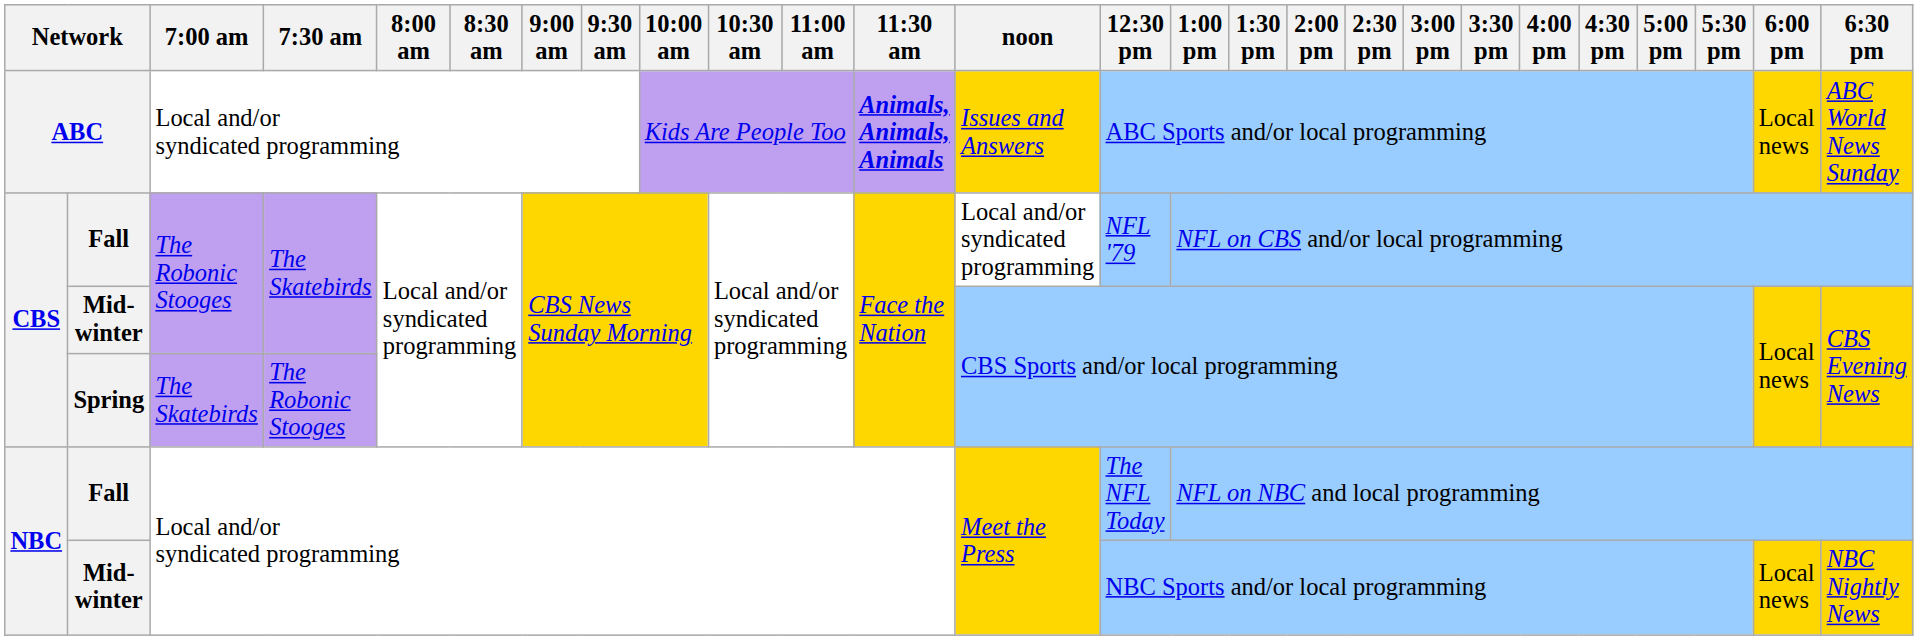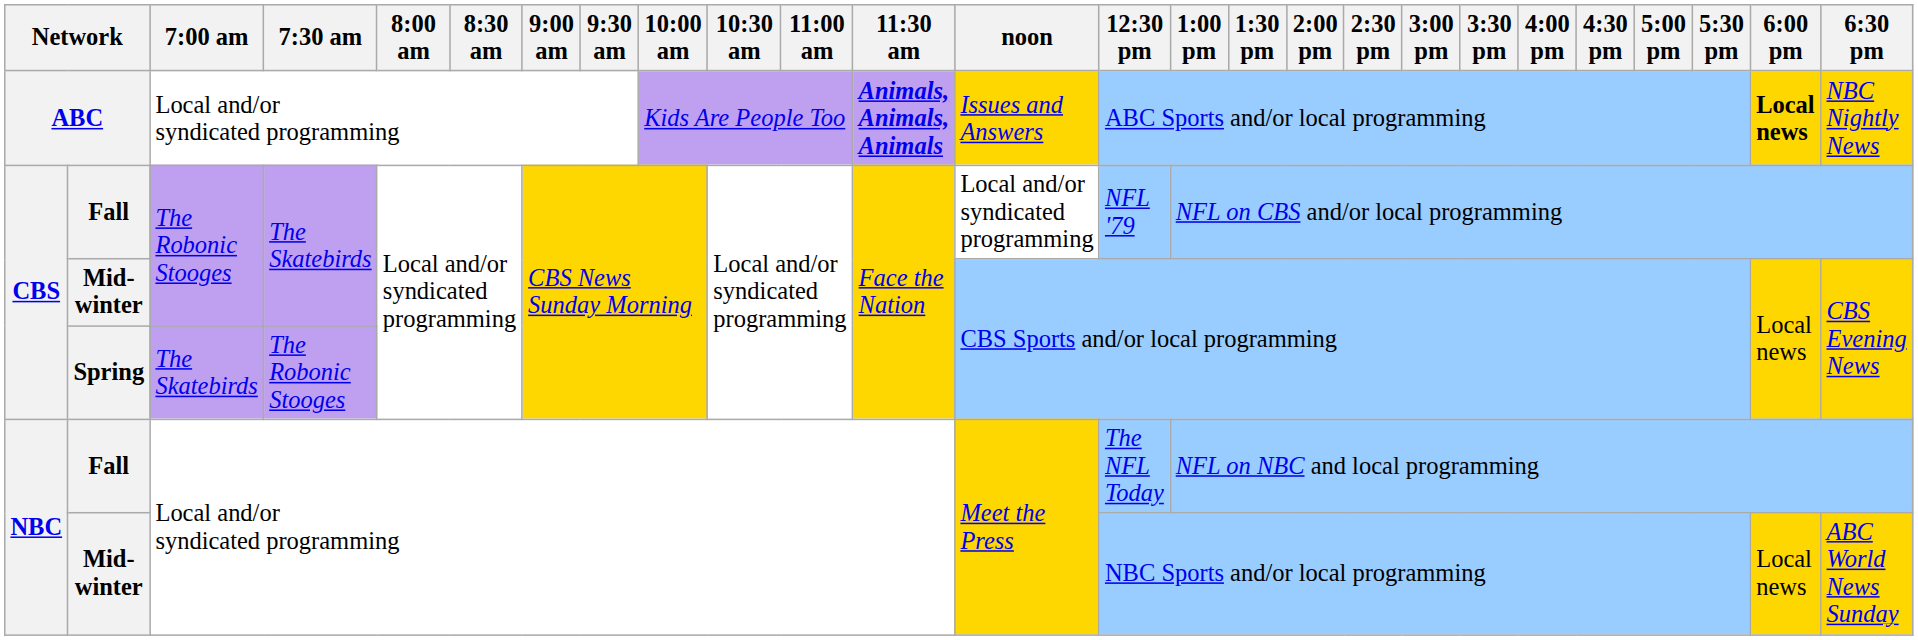ABC | 6:00 pm: normal -> bold
ABC | 6:30 pm: ABC World News Sunday -> NBC Nightly News
NBC / Mid-winter | 6:30 pm: NBC Nightly News -> ABC World News Sunday
